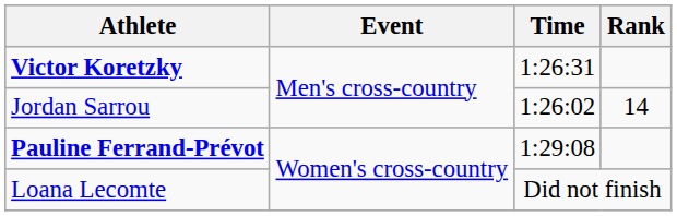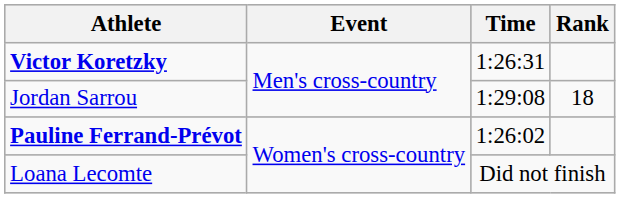Jordan Sarrou | Time: 1:26:02 -> 1:29:08
Jordan Sarrou | Rank: 14 -> 18
Pauline Ferrand-Prévot | Time: 1:29:08 -> 1:26:02
